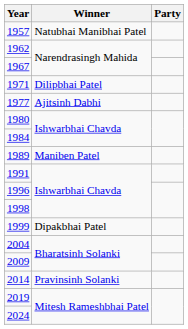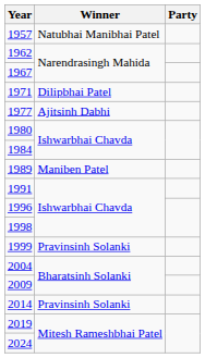1999 | Winner: Dipakbhai Patel -> Pravinsinh Solanki
